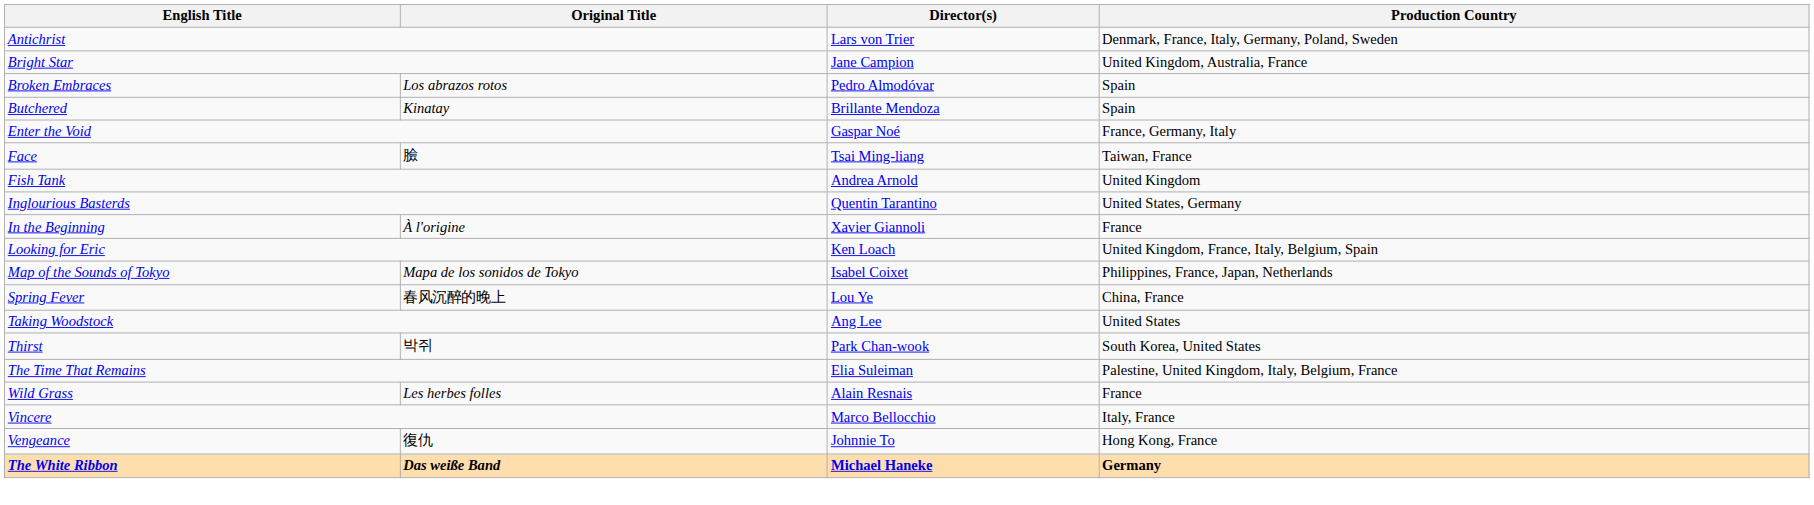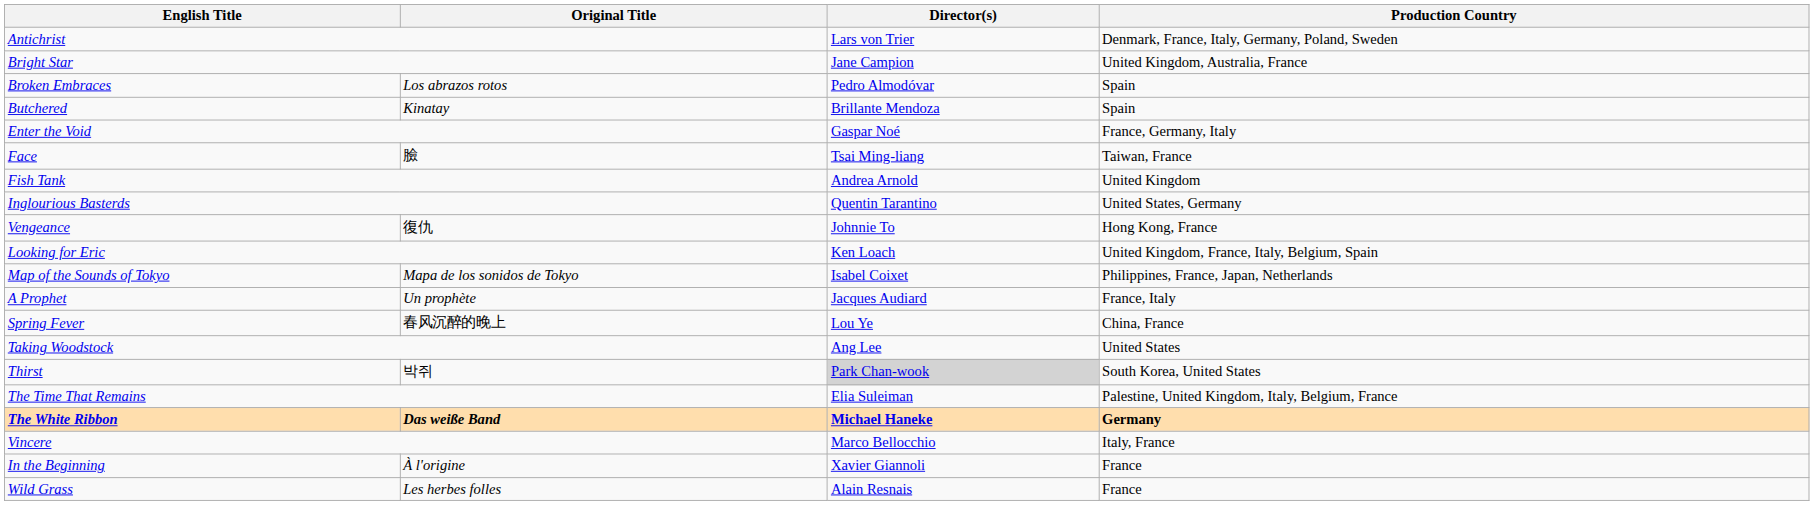rows swapped: In the Beginning <-> Vengeance
+ row: A Prophet | Un prophète | Jacques Audiard | France, Italy
Thirst | Director(s): no background -> lightgrey background
rows swapped: Wild Grass <-> The White Ribbon
